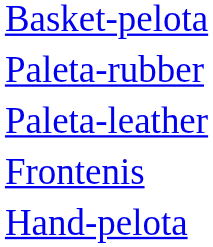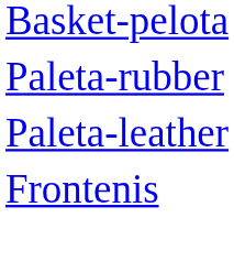- row: Hand-pelota
